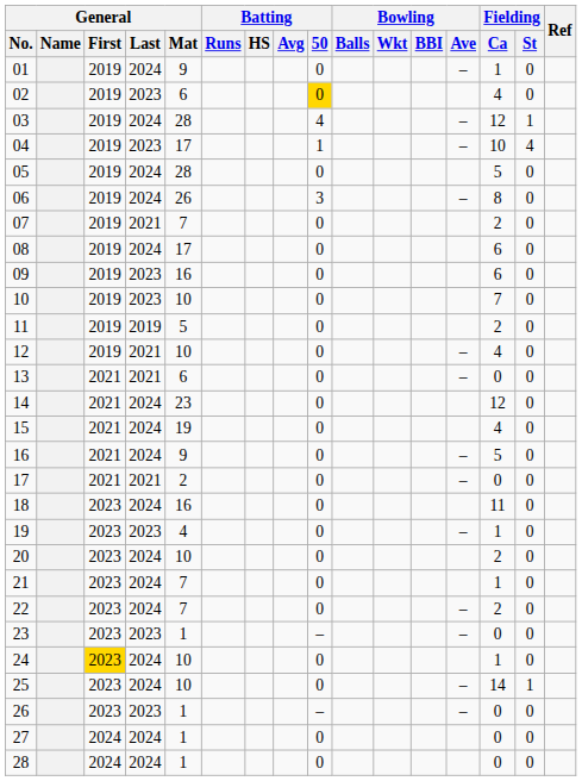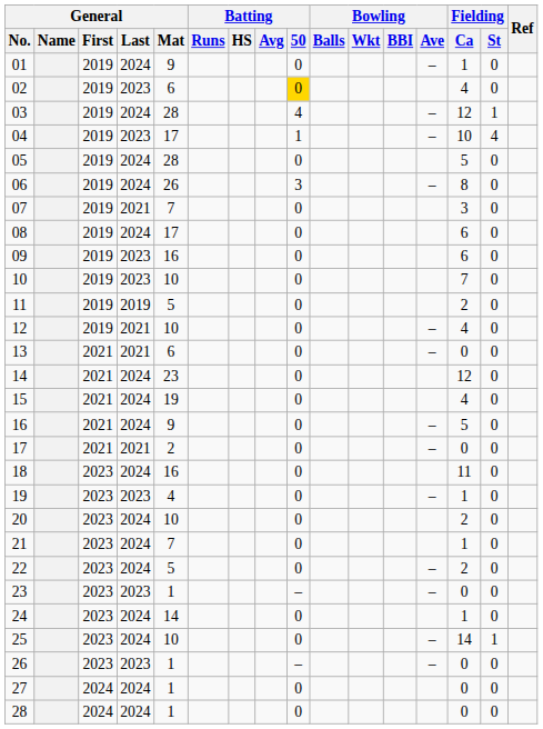07 | Fielding / Ca: 2 -> 3
22 | General / Mat: 7 -> 5
24 | General / First: gold background -> no background
24 | General / Mat: 10 -> 14
